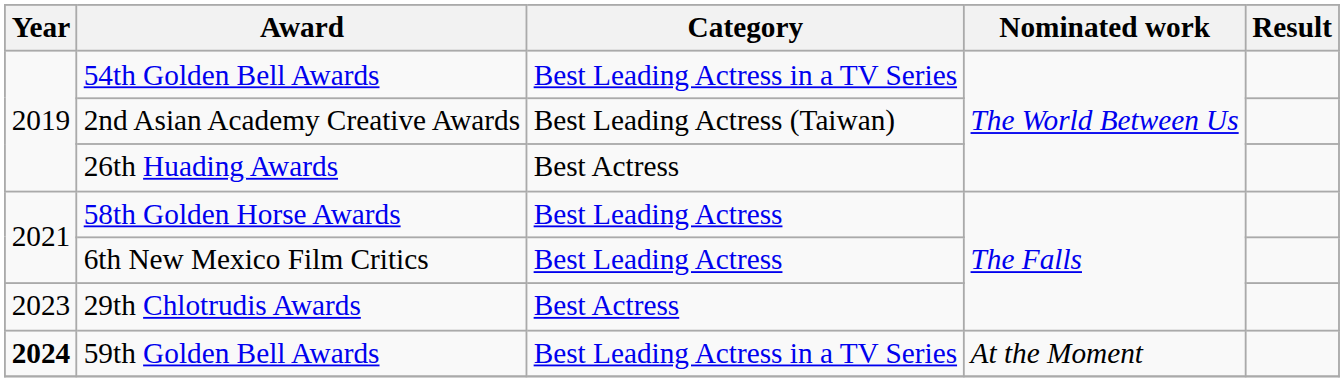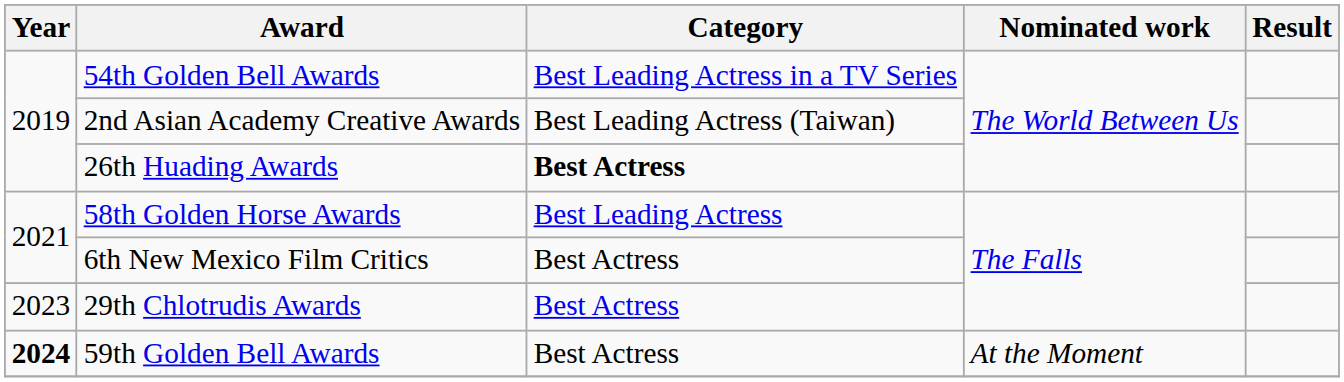26th Huading Awards | Category: normal -> bold
6th New Mexico Film Critics | Category: Best Leading Actress -> Best Actress
59th Golden Bell Awards | Category: Best Leading Actress in a TV Series -> Best Actress
